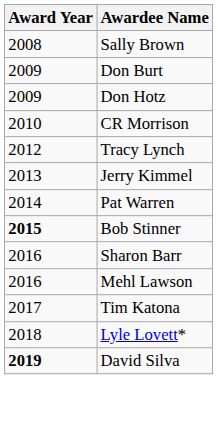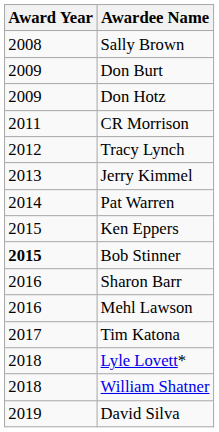CR Morrison | Award Year: 2010 -> 2011
+ row: 2015 | Ken Eppers
+ row: 2018 | William Shatner
David Silva | Award Year: bold -> normal
